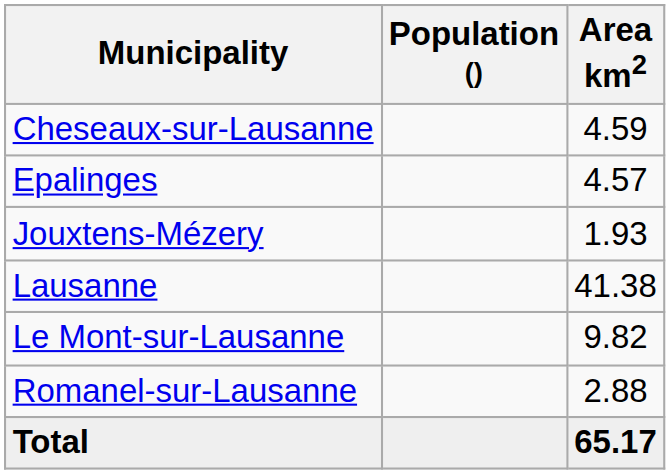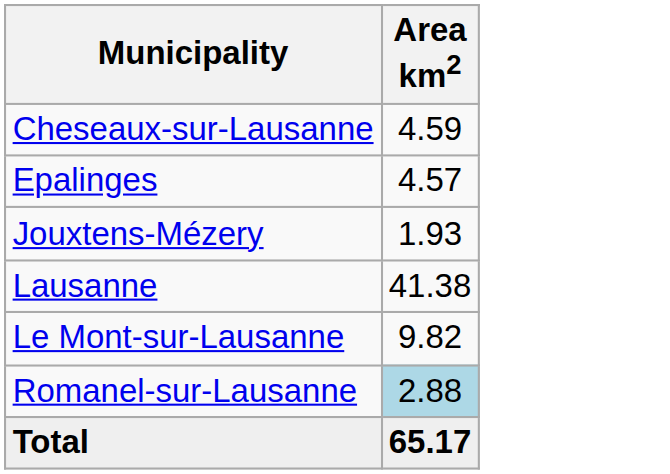- column: Population ()
Romanel-sur-Lausanne | Area km2: no background -> lightblue background
